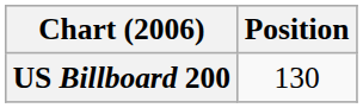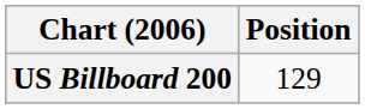US Billboard 200 | Position: 130 -> 129
